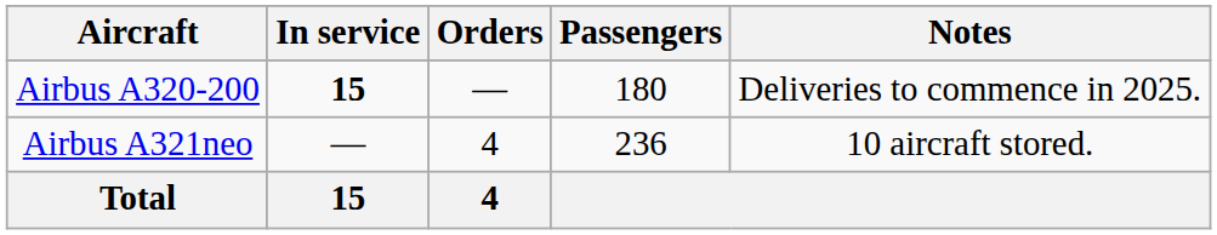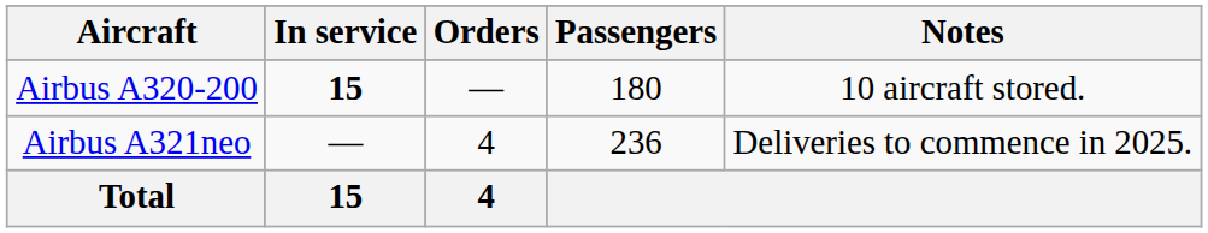Airbus A320-200 | Notes: Deliveries to commence in 2025. -> 10 aircraft stored.
Airbus A321neo | Notes: 10 aircraft stored. -> Deliveries to commence in 2025.
